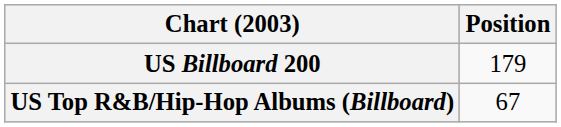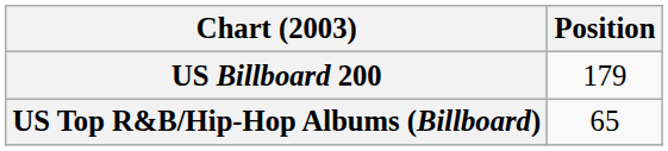US Top R&B/Hip-Hop Albums (Billboard) | Position: 67 -> 65
